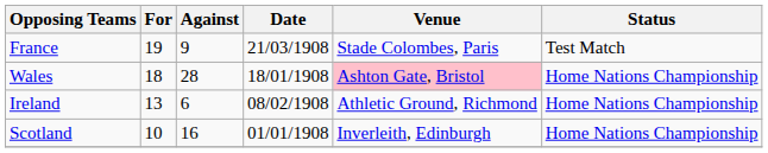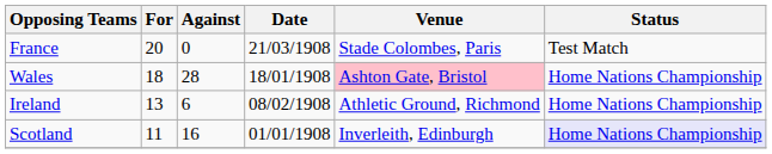France | For: 19 -> 20
France | Against: 9 -> 0
Scotland | For: 10 -> 11
Scotland | Status: no background -> lavender background
